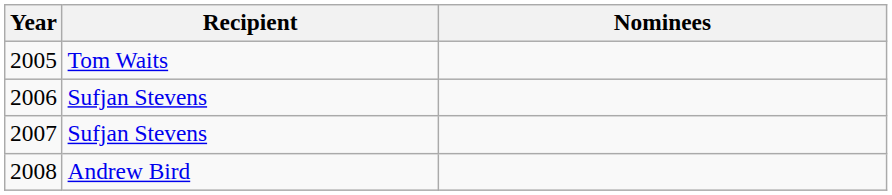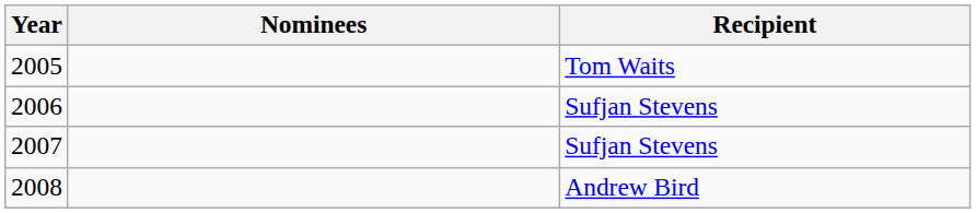columns swapped: Recipient <-> Nominees
